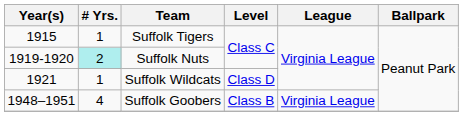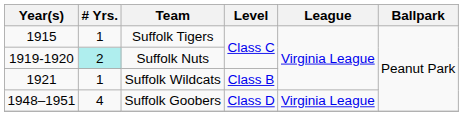Suffolk Wildcats | Level: Class D -> Class B
Suffolk Goobers | Level: Class B -> Class D
